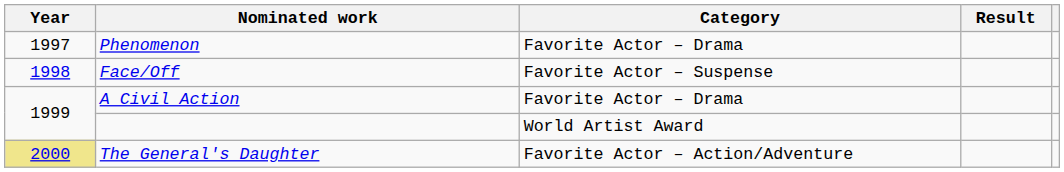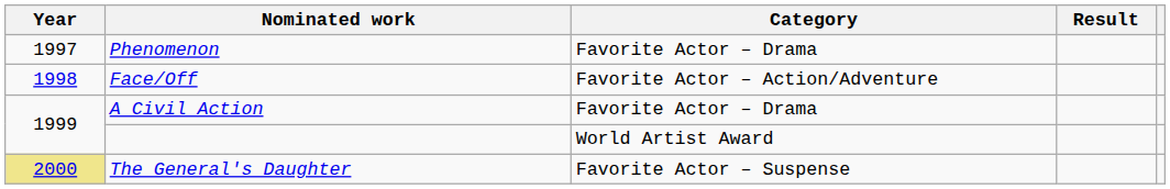Face/Off | Category: Favorite Actor – Suspense -> Favorite Actor – Action/Adventure
The General's Daughter | Category: Favorite Actor – Action/Adventure -> Favorite Actor – Suspense
